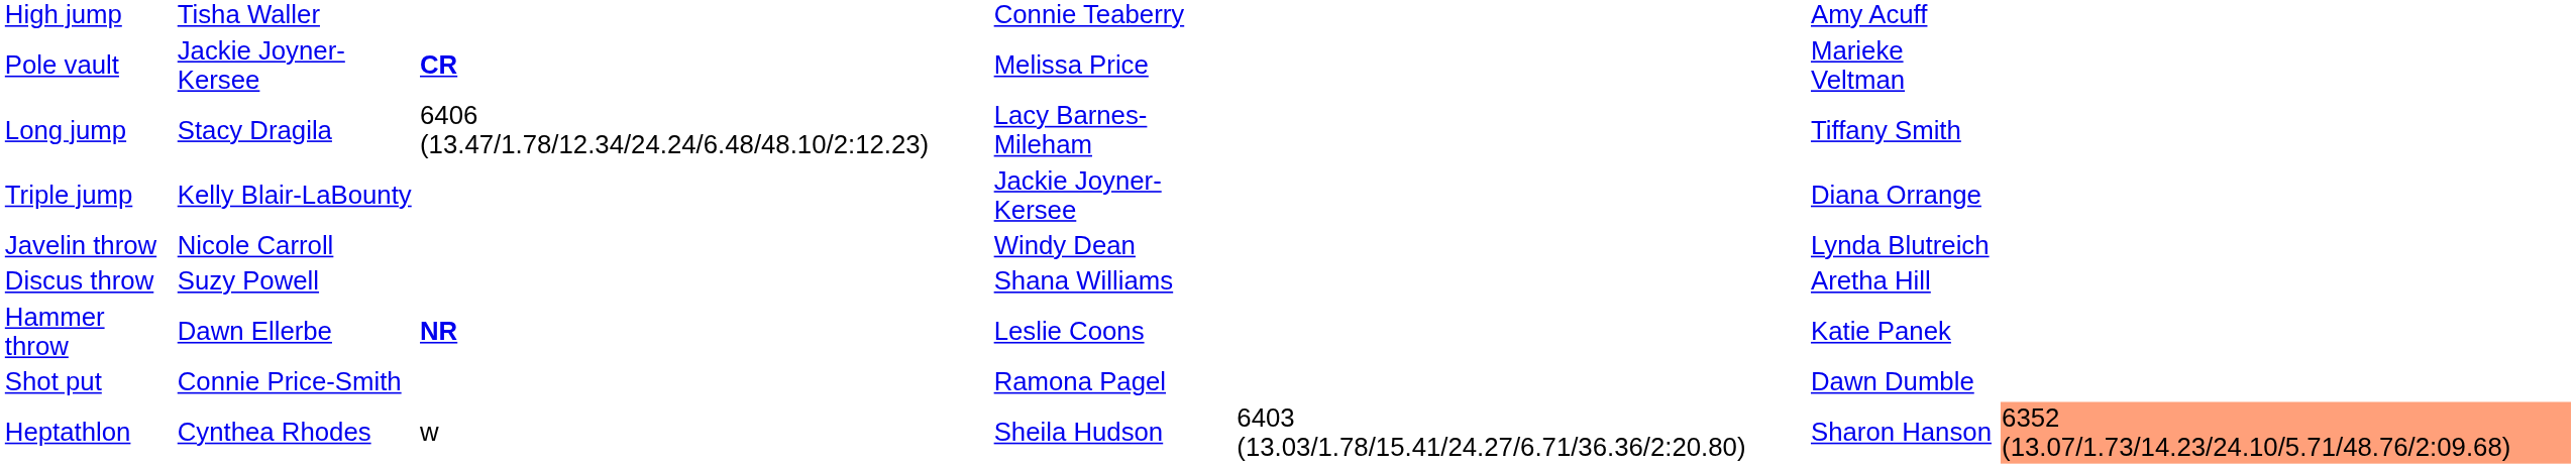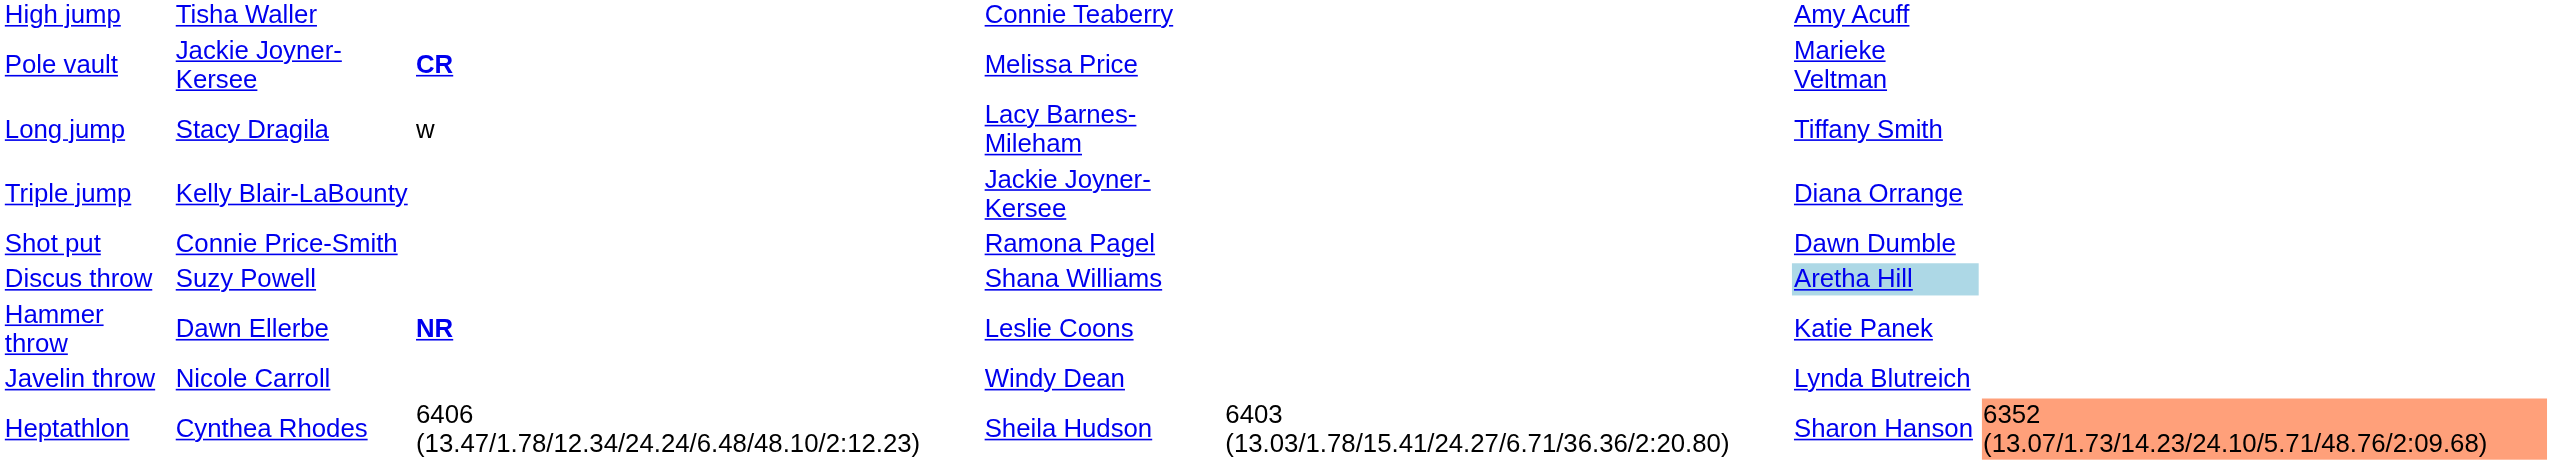Long jump | column 3: 6406 (13.47/1.78/12.34/24.24/6.48/48.10/2:12.23) -> w
rows swapped: Shot put <-> Javelin throw
Discus throw | column 6: no background -> lightblue background
Heptathlon | column 3: w -> 6406 (13.47/1.78/12.34/24.24/6.48/48.10/2:12.23)
